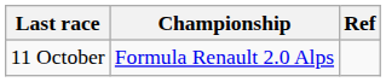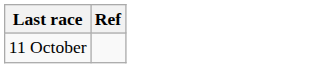- column: Championship | Formula Renault 2.0 Alps
